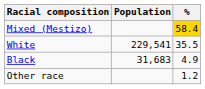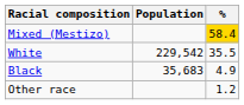White | Population: 229,541 -> 229,542
Black | Population: 31,683 -> 35,683
